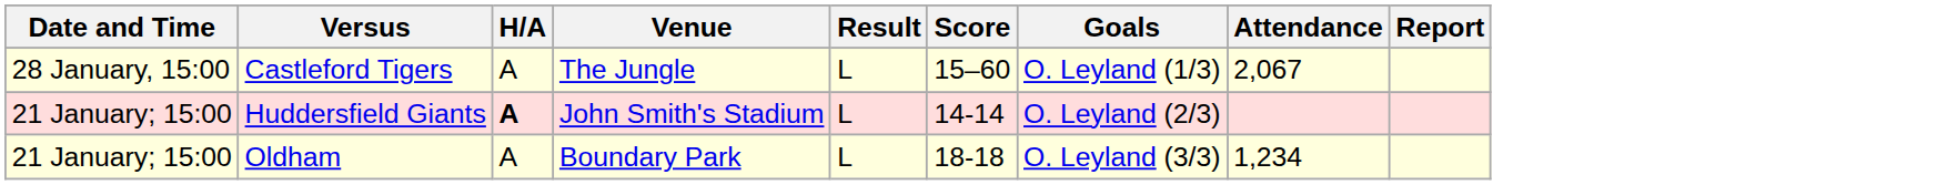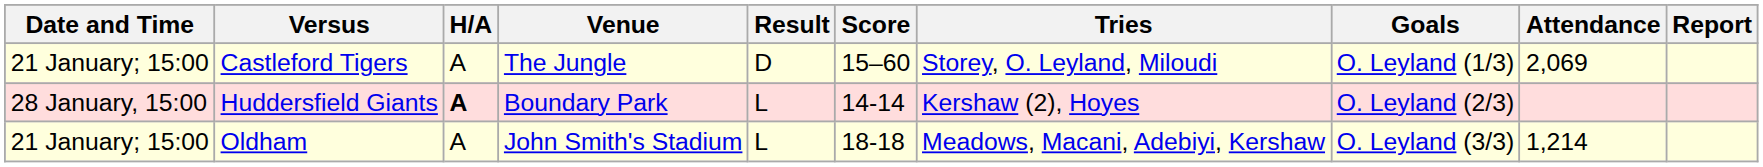+ column: Tries | Storey, O. Leyland, Miloudi | Kershaw (2), Hoyes | Meadows, Macani, Adebiyi, Kershaw
Castleford Tigers | Date and Time: 28 January, 15:00 -> 21 January; 15:00
Castleford Tigers | Result: L -> D
Castleford Tigers | Attendance: 2,067 -> 2,069
Huddersfield Giants | Date and Time: 21 January; 15:00 -> 28 January, 15:00
Huddersfield Giants | Venue: John Smith's Stadium -> Boundary Park
Oldham | Venue: Boundary Park -> John Smith's Stadium
Oldham | Attendance: 1,234 -> 1,214
